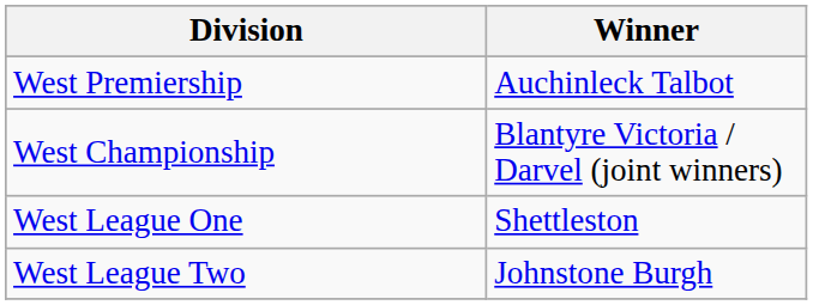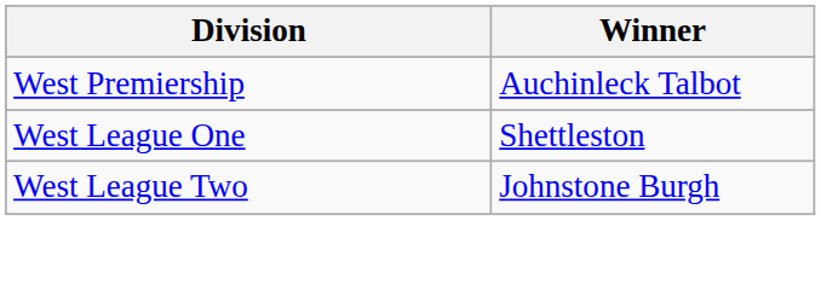- row: West Championship | Blantyre Victoria / Darvel (joint winners)
